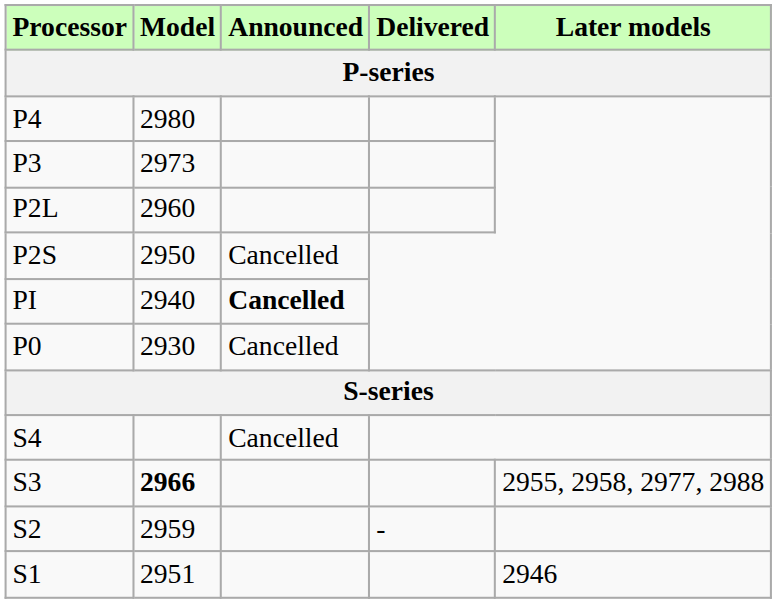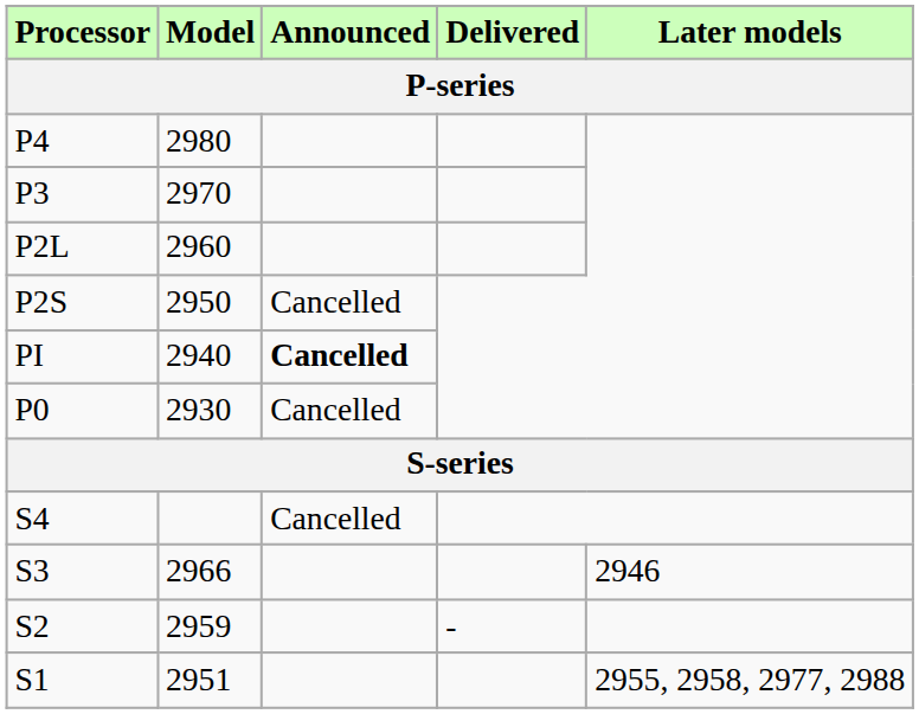P3 | Model: 2973 -> 2970
S3 | Model: bold -> normal
S3 | Later models: 2955, 2958, 2977, 2988 -> 2946
S1 | Later models: 2946 -> 2955, 2958, 2977, 2988
